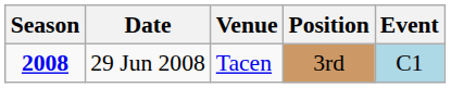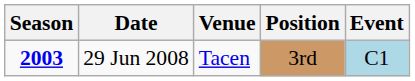29 Jun 2008 | Season: 2008 -> 2003
